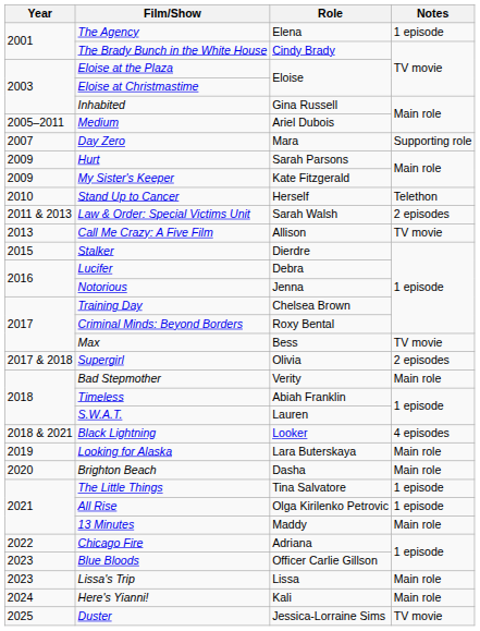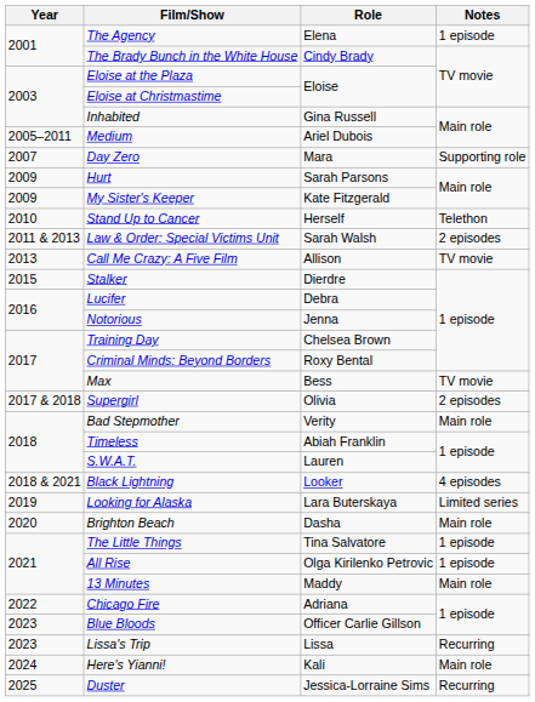Looking for Alaska | Notes: Main role -> Limited series
Lissa's Trip | Notes: Main role -> Recurring
Duster | Notes: TV movie -> Recurring
